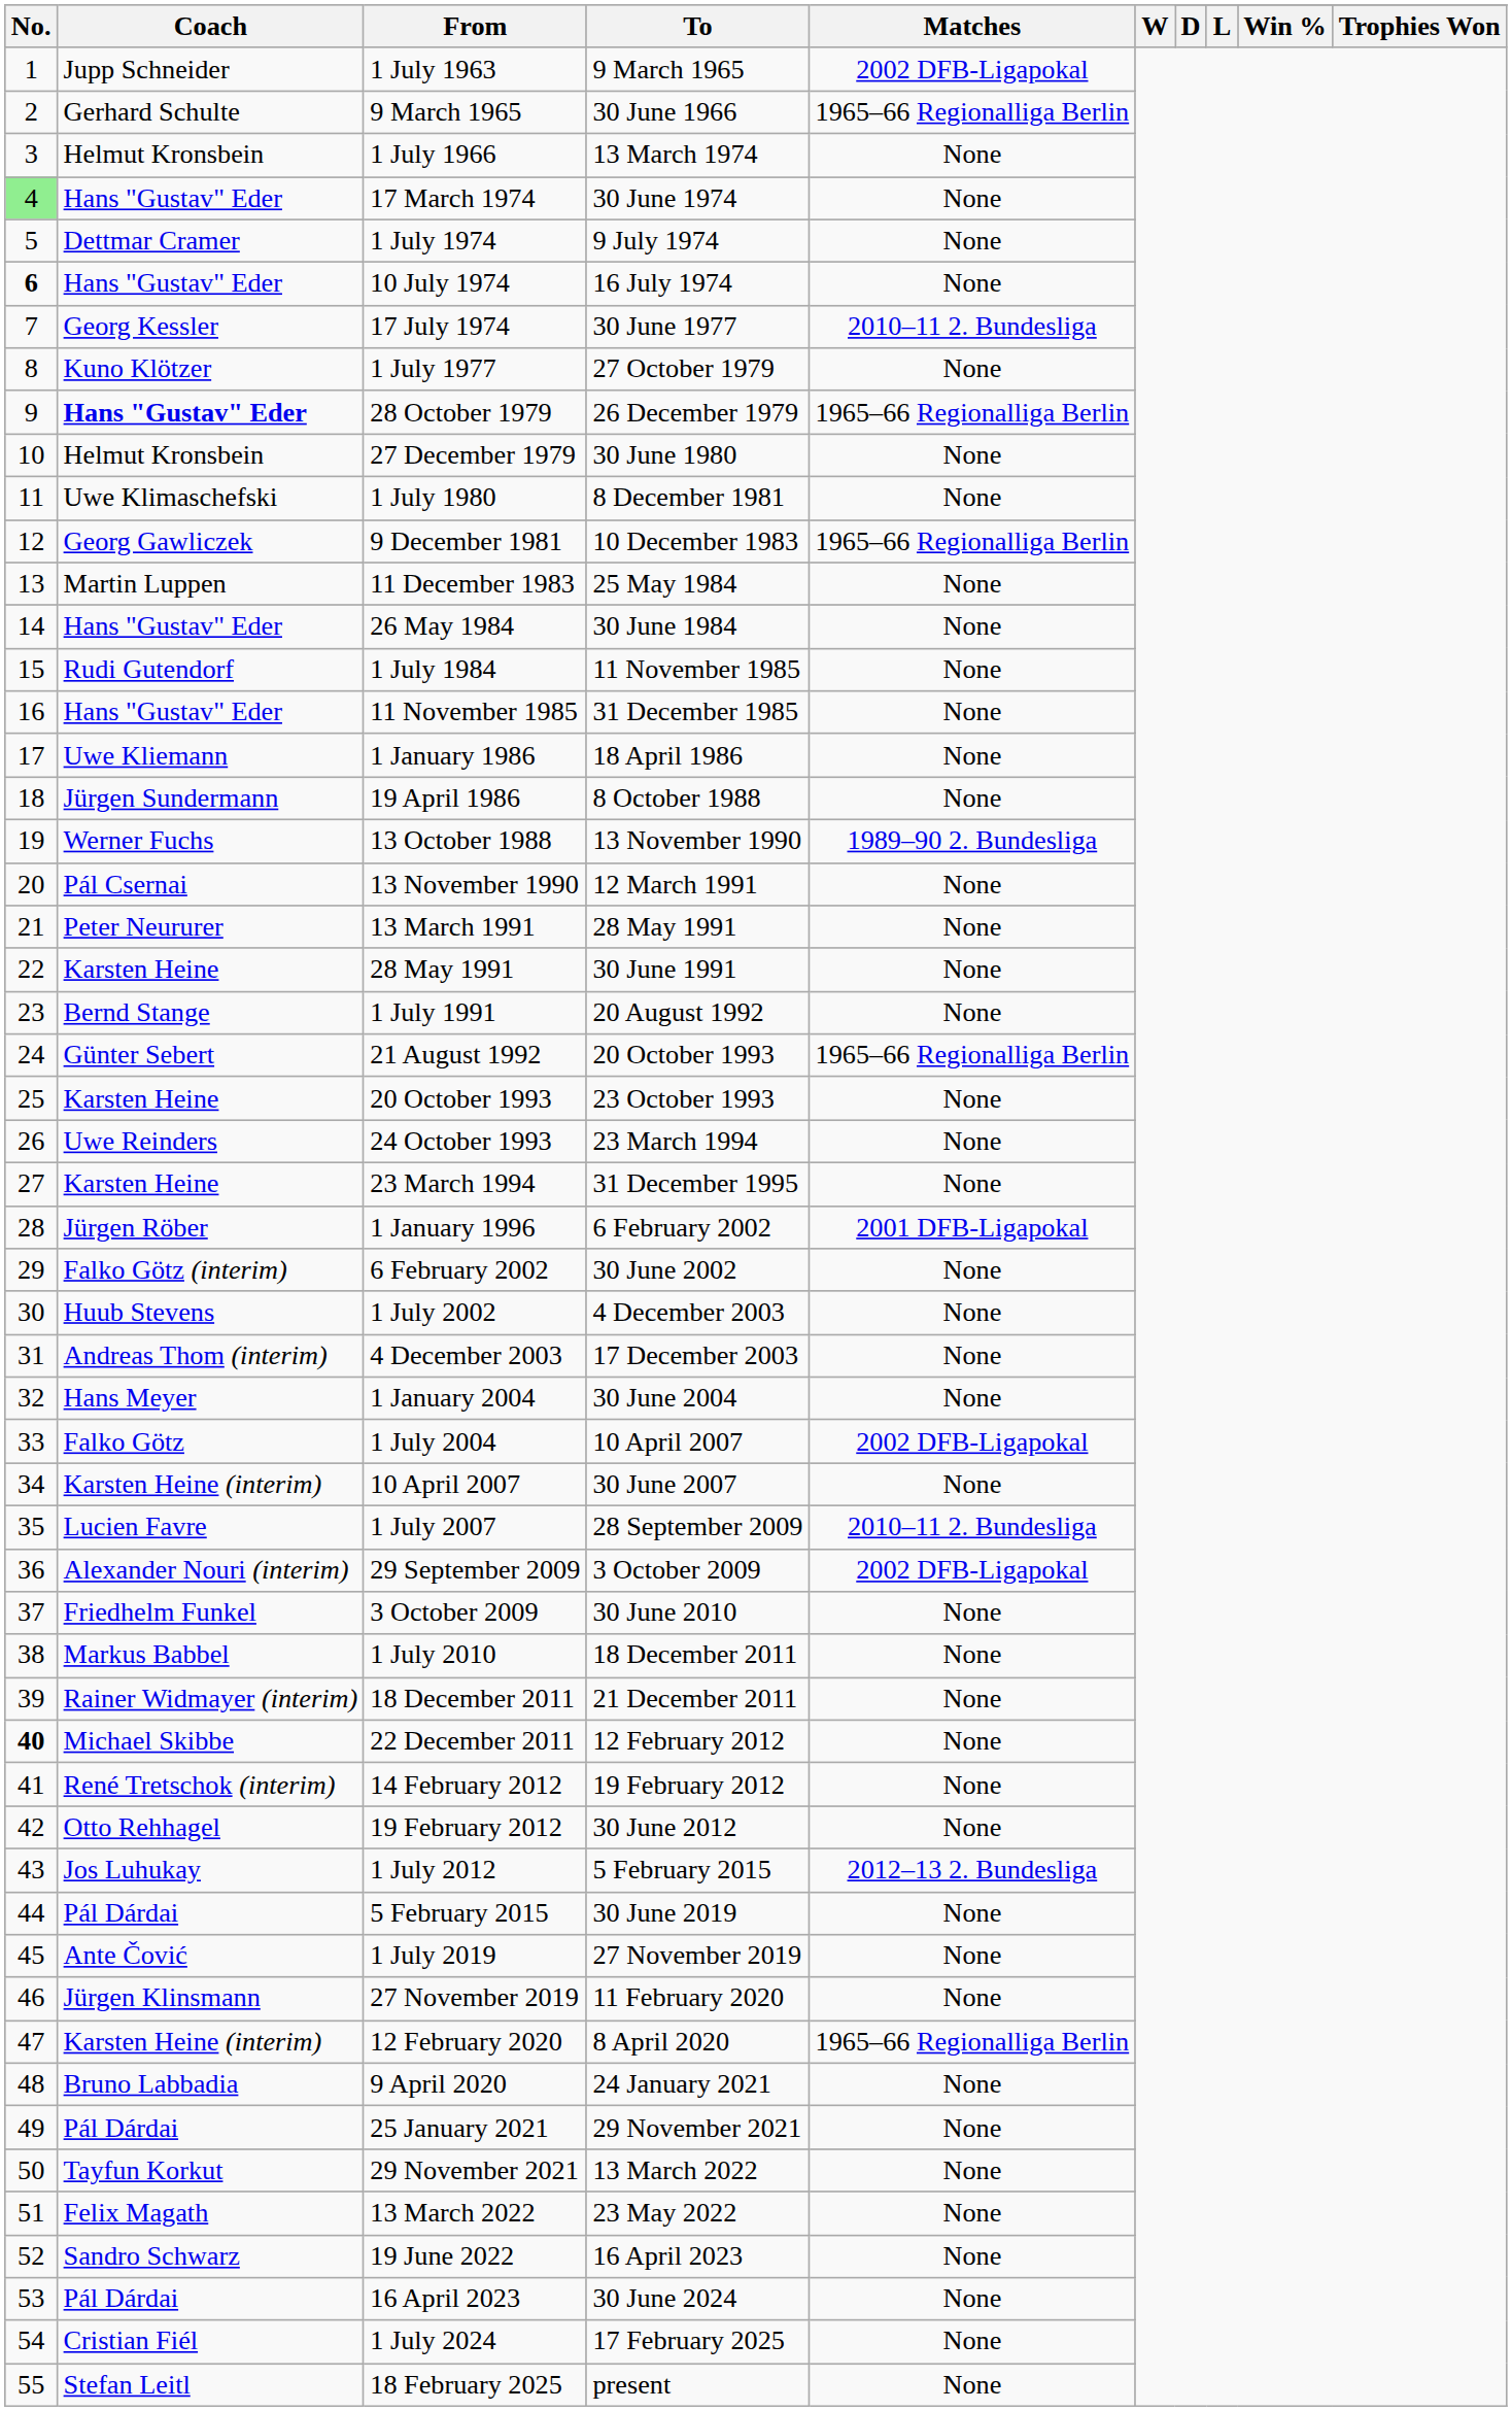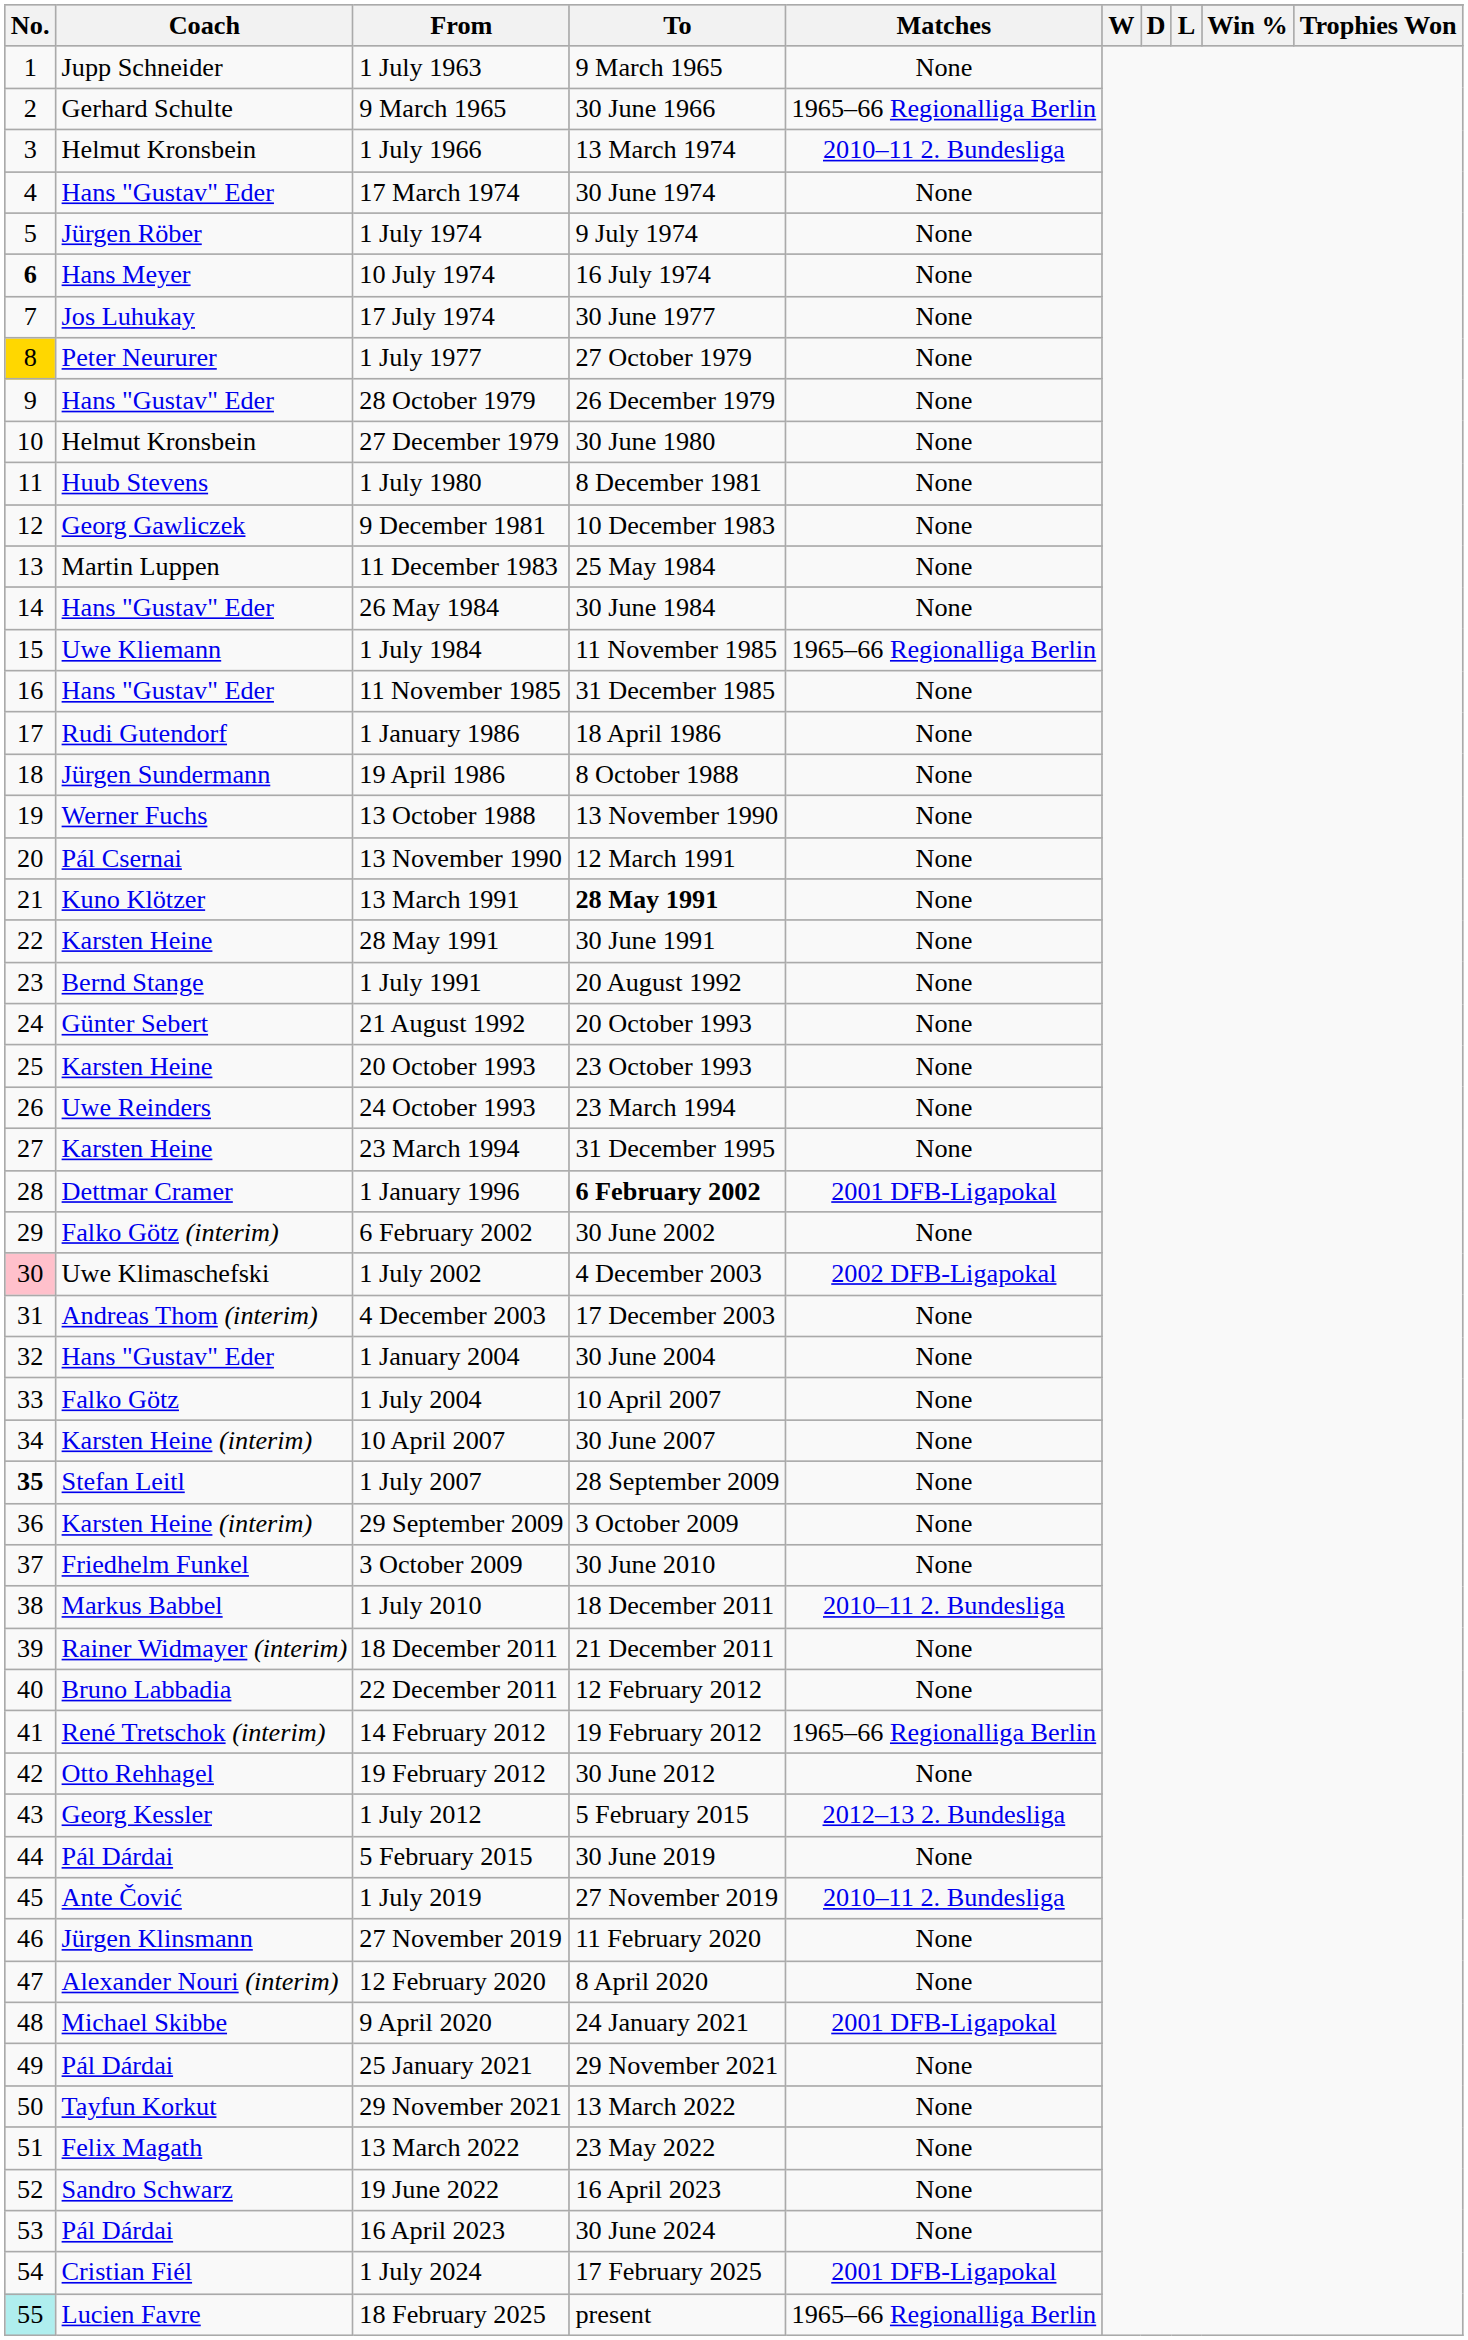1 July 1963 | Matches: 2002 DFB-Ligapokal -> None
1 July 1966 | Matches: None -> 2010–11 2. Bundesliga
17 March 1974 | No.: lightgreen background -> no background
1 July 1974 | Coach: Dettmar Cramer -> Jürgen Röber
10 July 1974 | Coach: Hans "Gustav" Eder -> Hans Meyer
17 July 1974 | Coach: Georg Kessler -> Jos Luhukay
17 July 1974 | Matches: 2010–11 2. Bundesliga -> None
1 July 1977 | No.: no background -> gold background
1 July 1977 | Coach: Kuno Klötzer -> Peter Neururer
28 October 1979 | Coach: bold -> normal
28 October 1979 | Matches: 1965–66 Regionalliga Berlin -> None
1 July 1980 | Coach: Uwe Klimaschefski -> Huub Stevens
9 December 1981 | Matches: 1965–66 Regionalliga Berlin -> None
1 July 1984 | Coach: Rudi Gutendorf -> Uwe Kliemann
1 July 1984 | Matches: None -> 1965–66 Regionalliga Berlin
1 January 1986 | Coach: Uwe Kliemann -> Rudi Gutendorf
13 October 1988 | Matches: 1989–90 2. Bundesliga -> None
13 March 1991 | Coach: Peter Neururer -> Kuno Klötzer
13 March 1991 | To: normal -> bold
21 August 1992 | Matches: 1965–66 Regionalliga Berlin -> None
1 January 1996 | Coach: Jürgen Röber -> Dettmar Cramer
1 January 1996 | To: normal -> bold
1 July 2002 | No.: no background -> pink background
1 July 2002 | Coach: Huub Stevens -> Uwe Klimaschefski
1 July 2002 | Matches: None -> 2002 DFB-Ligapokal
1 January 2004 | Coach: Hans Meyer -> Hans "Gustav" Eder
1 July 2004 | Matches: 2002 DFB-Ligapokal -> None
1 July 2007 | No.: normal -> bold
1 July 2007 | Coach: Lucien Favre -> Stefan Leitl
1 July 2007 | Matches: 2010–11 2. Bundesliga -> None
29 September 2009 | Coach: Alexander Nouri (interim) -> Karsten Heine (interim)
29 September 2009 | Matches: 2002 DFB-Ligapokal -> None
1 July 2010 | Matches: None -> 2010–11 2. Bundesliga
22 December 2011 | No.: bold -> normal
22 December 2011 | Coach: Michael Skibbe -> Bruno Labbadia
14 February 2012 | Matches: None -> 1965–66 Regionalliga Berlin
1 July 2012 | Coach: Jos Luhukay -> Georg Kessler
1 July 2019 | Matches: None -> 2010–11 2. Bundesliga
12 February 2020 | Coach: Karsten Heine (interim) -> Alexander Nouri (interim)
12 February 2020 | Matches: 1965–66 Regionalliga Berlin -> None
9 April 2020 | Coach: Bruno Labbadia -> Michael Skibbe
9 April 2020 | Matches: None -> 2001 DFB-Ligapokal
1 July 2024 | Matches: None -> 2001 DFB-Ligapokal
18 February 2025 | No.: no background -> paleturquoise background
18 February 2025 | Coach: Stefan Leitl -> Lucien Favre
18 February 2025 | Matches: None -> 1965–66 Regionalliga Berlin
